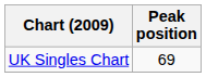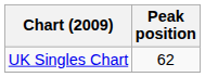UK Singles Chart | Peak position: 69 -> 62
